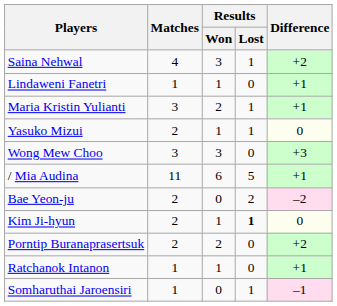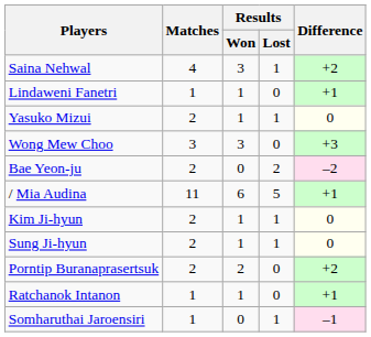- row: Maria Kristin Yulianti | 3 | 2 | 1 | +1
rows swapped: / Mia Audina <-> Bae Yeon-ju
Kim Ji-hyun | Results / Lost: bold -> normal
+ row: Sung Ji-hyun | 2 | 1 | 1 | 0
